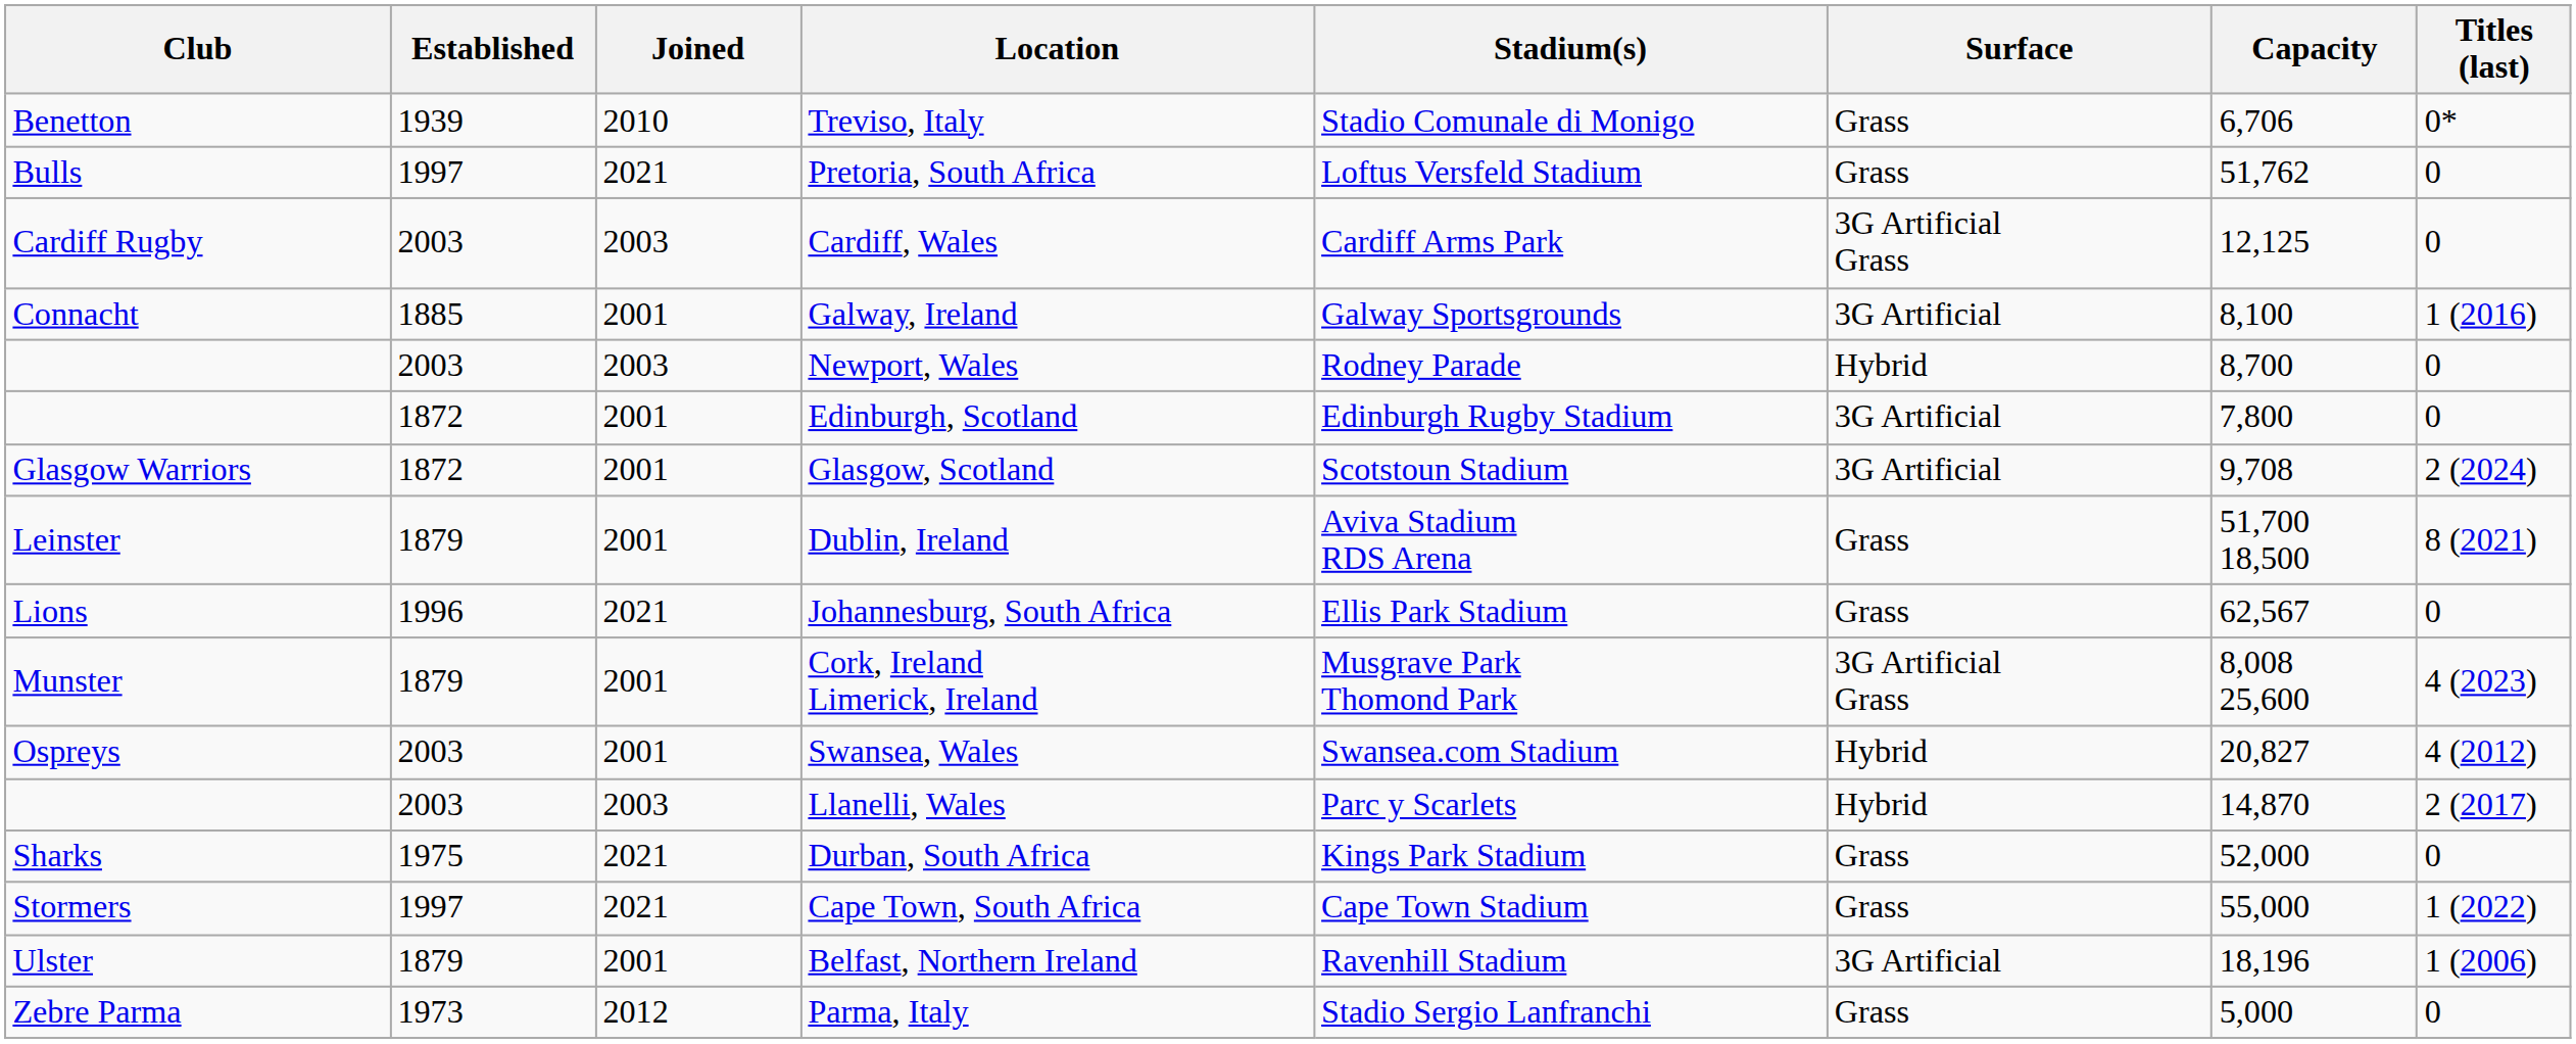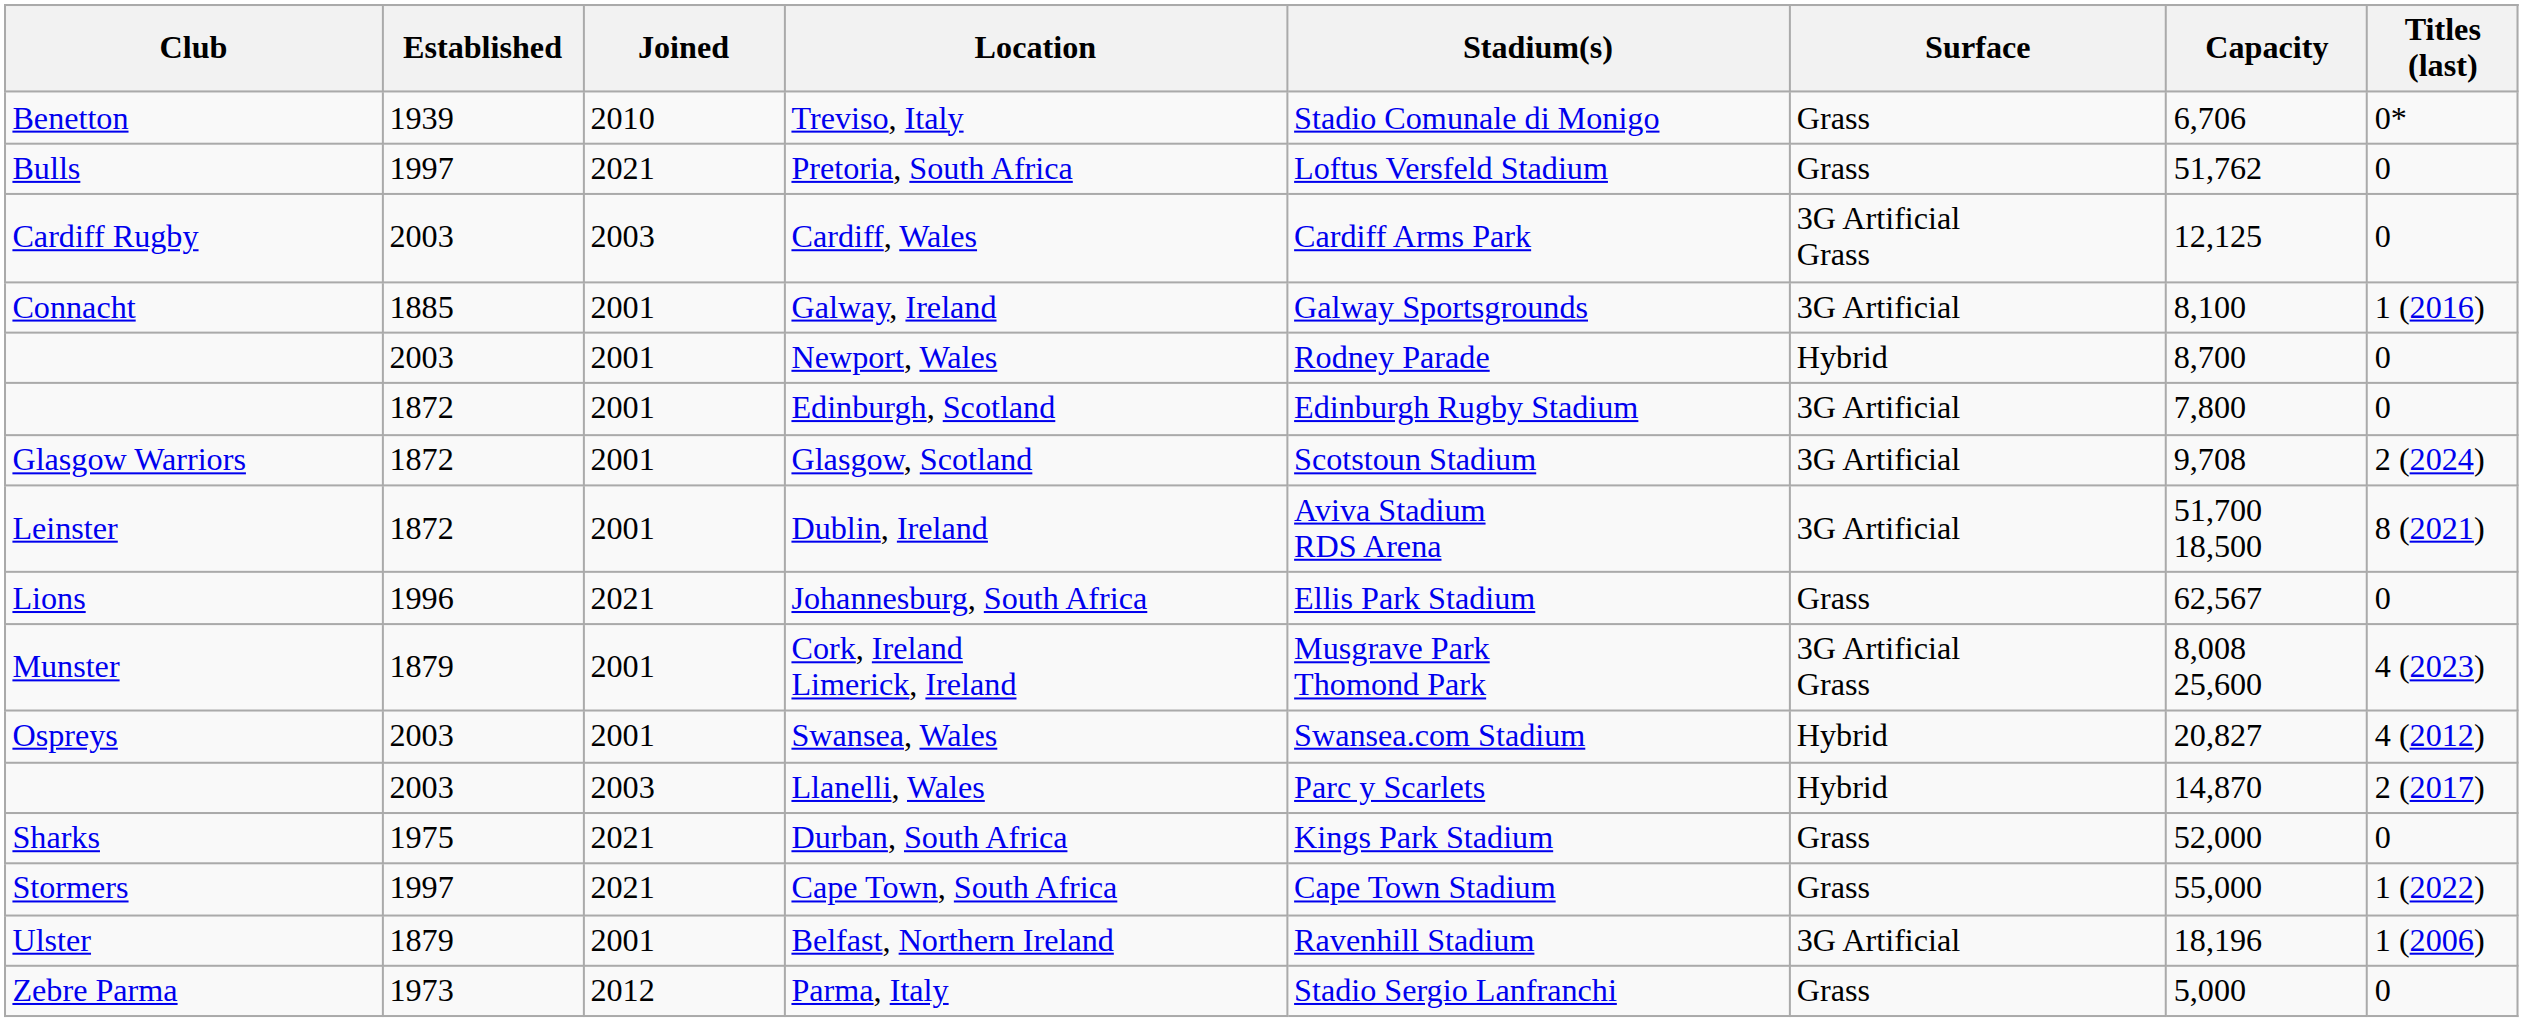Newport, Wales | Joined: 2003 -> 2001
Dublin, Ireland | Established: 1879 -> 1872
Dublin, Ireland | Surface: Grass -> 3G Artificial
